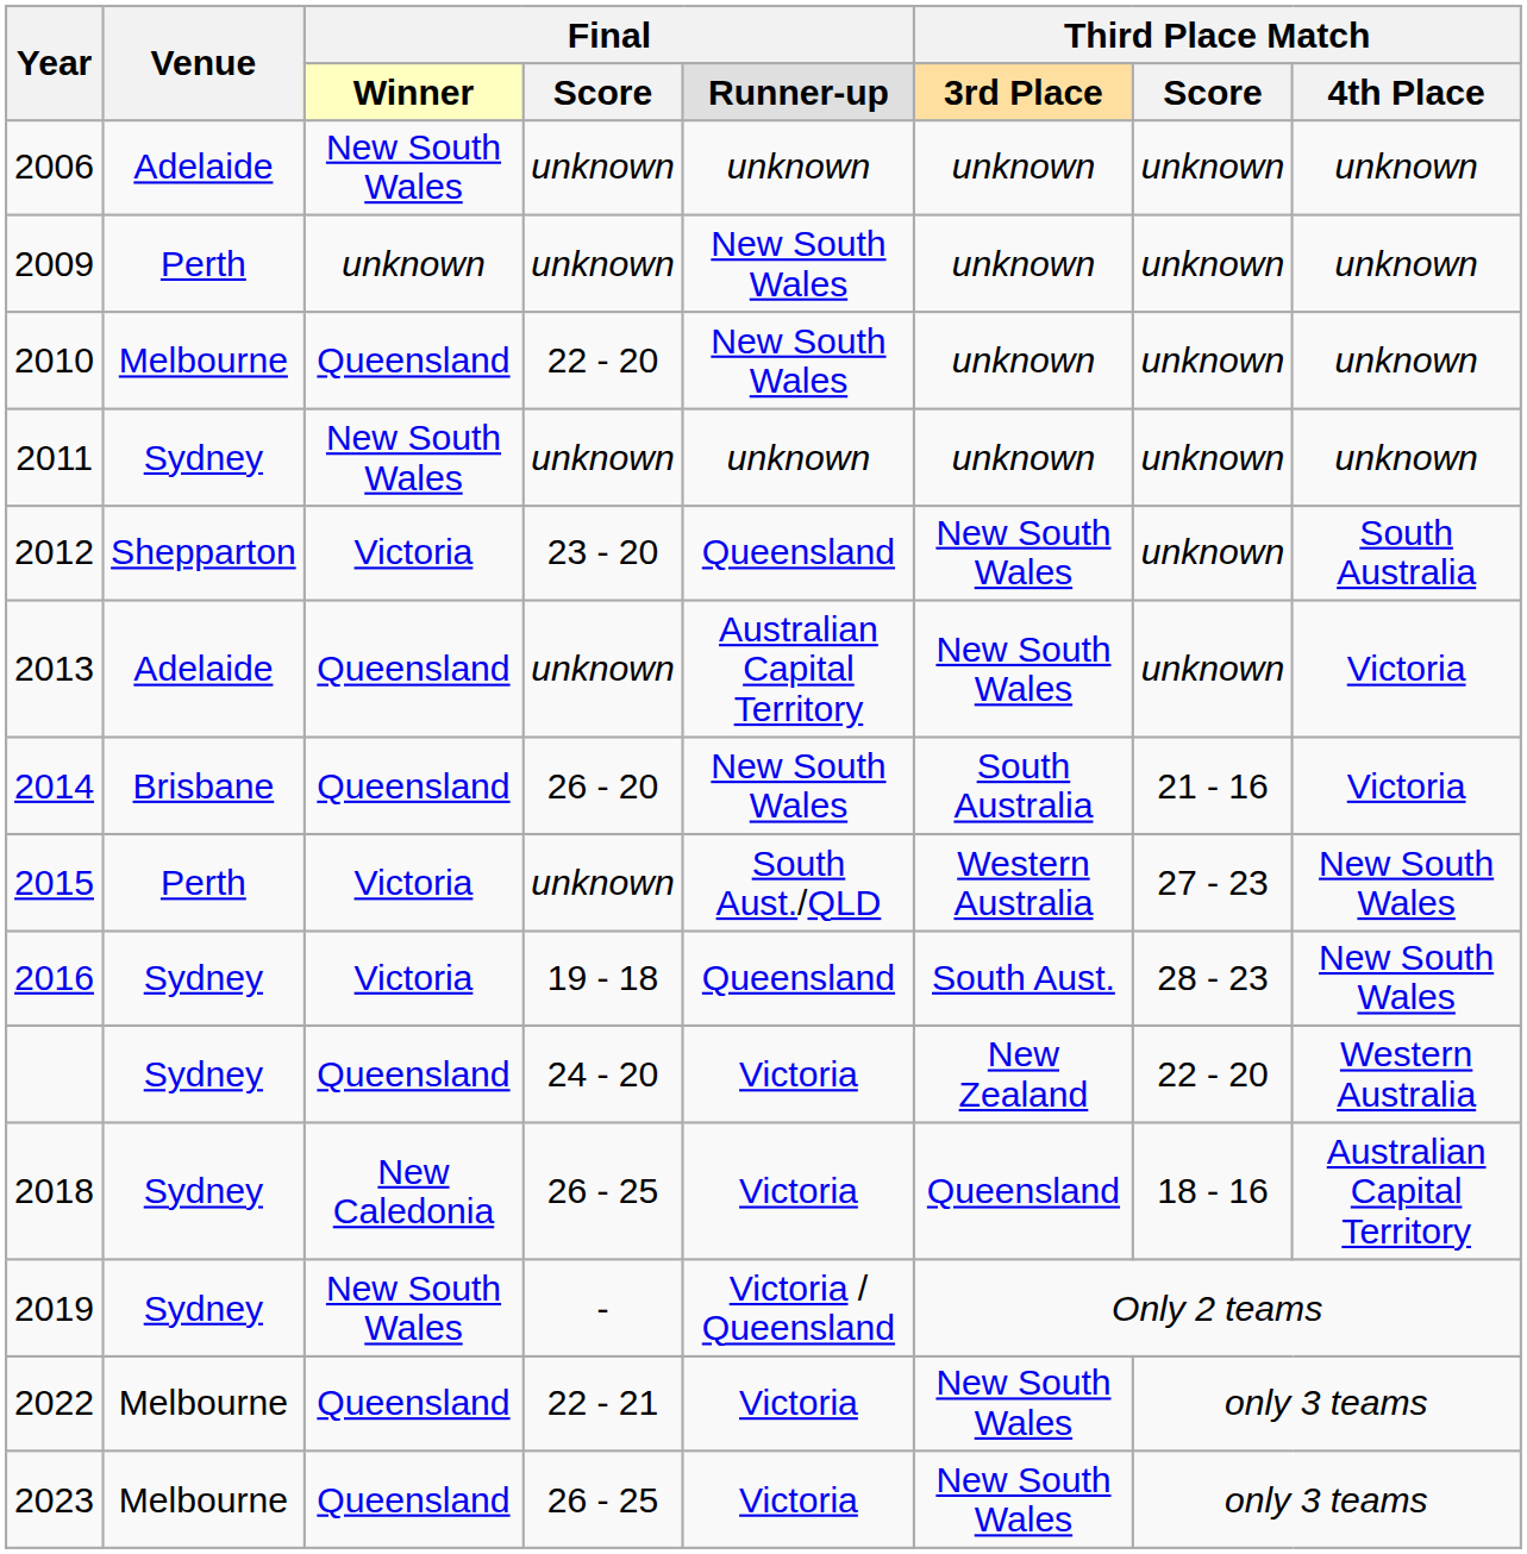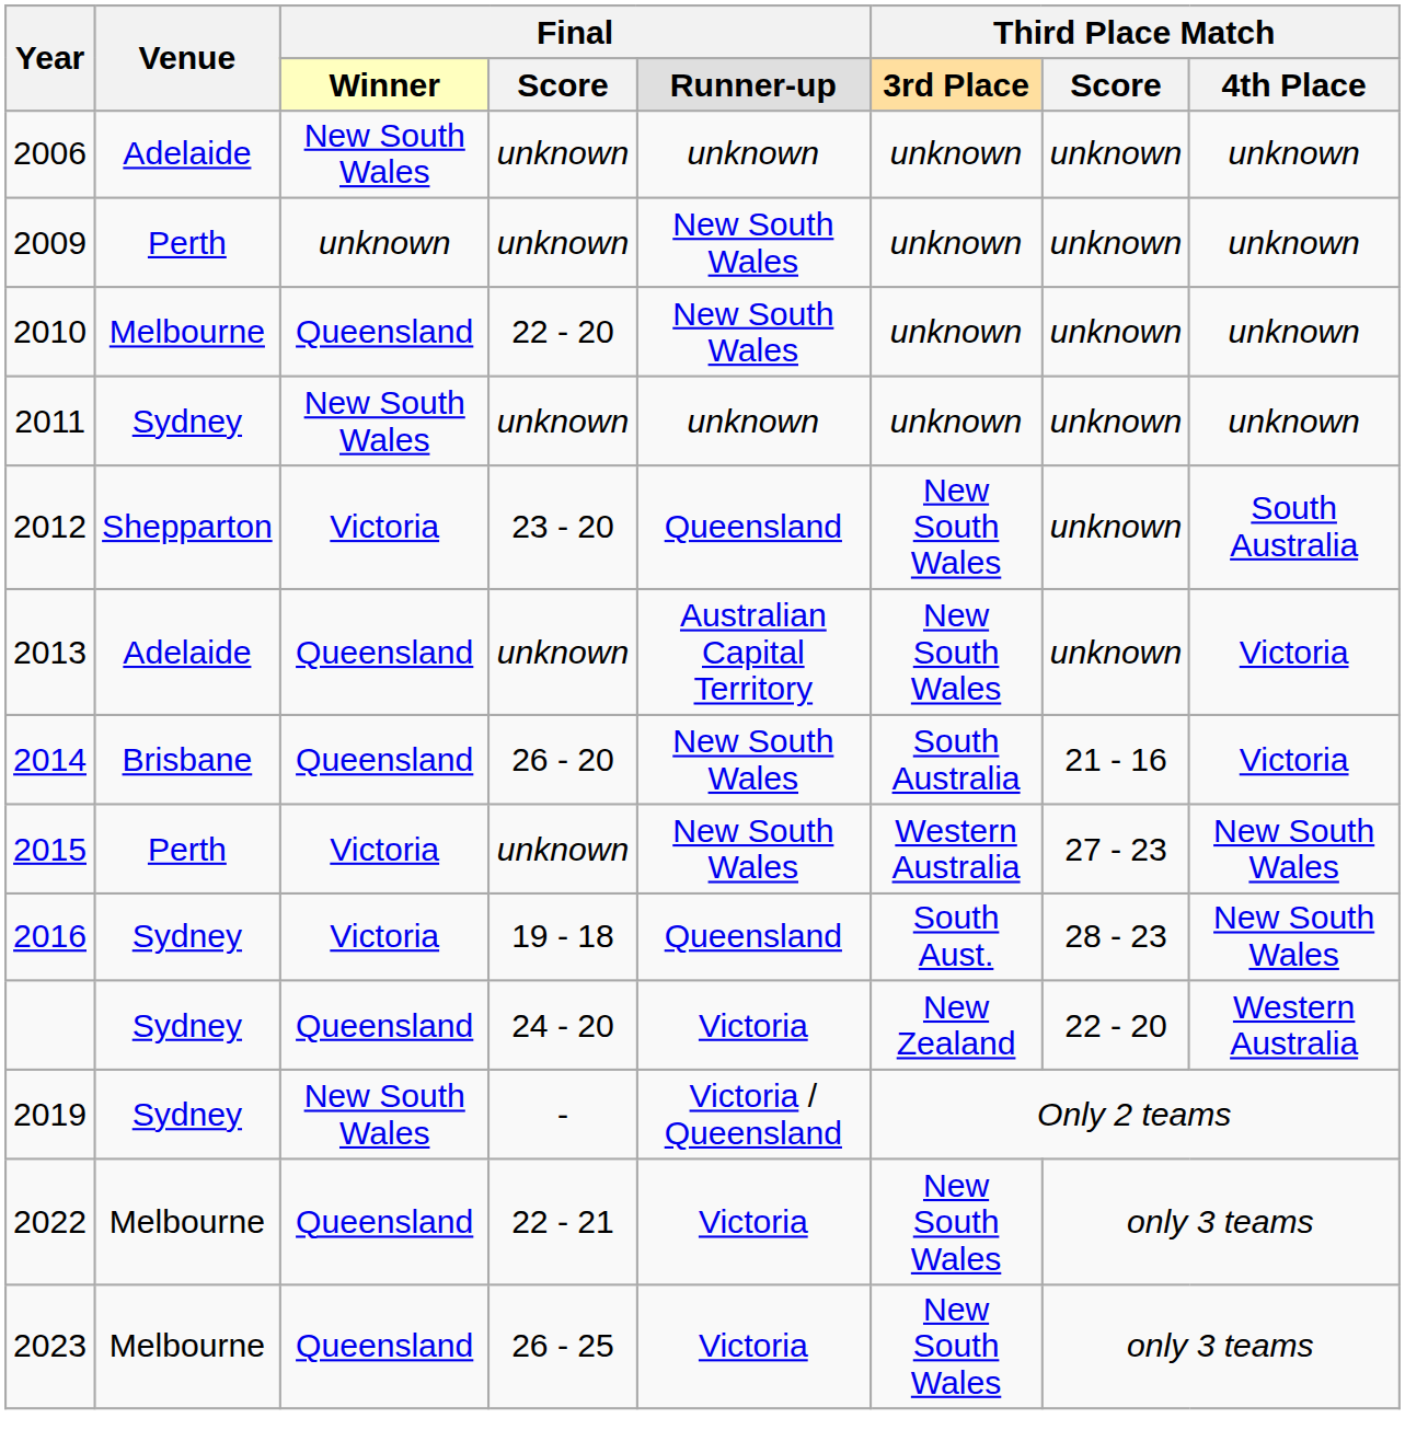2015 | column 5: South Aust./QLD -> New South Wales
- row: 2018 | Sydney | New Caledonia | 26 - 25 | Victoria | Queensland | 18 - 16 | Australian Capital Territory
